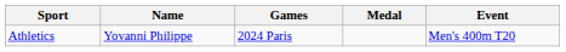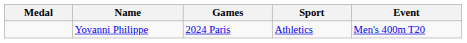columns swapped: Medal <-> Sport
